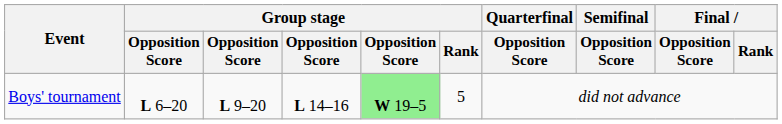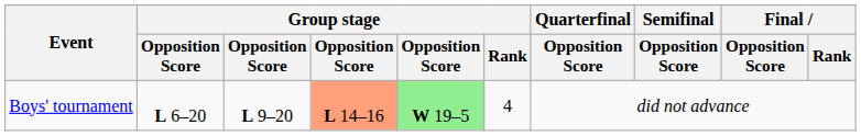Boys' tournament | column 4: no background -> lightsalmon background
Boys' tournament | Group stage / Rank: 5 -> 4
